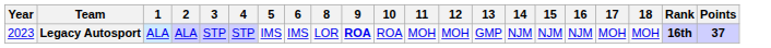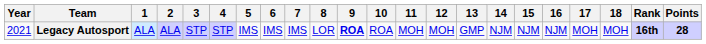+ column: 7 | IMS
Legacy Autosport | Year: 2023 -> 2021
Legacy Autosport | Points: 37 -> 28
